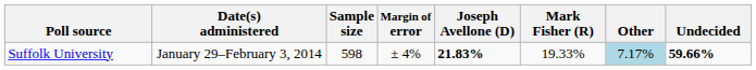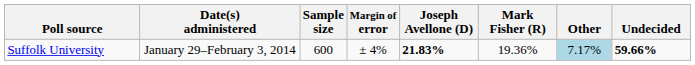Suffolk University | Sample size: 598 -> 600
Suffolk University | Mark Fisher (R): 19.33% -> 19.36%
